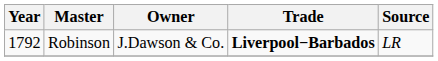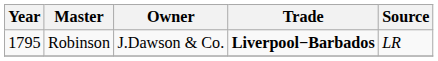Robinson | Year: 1792 -> 1795
